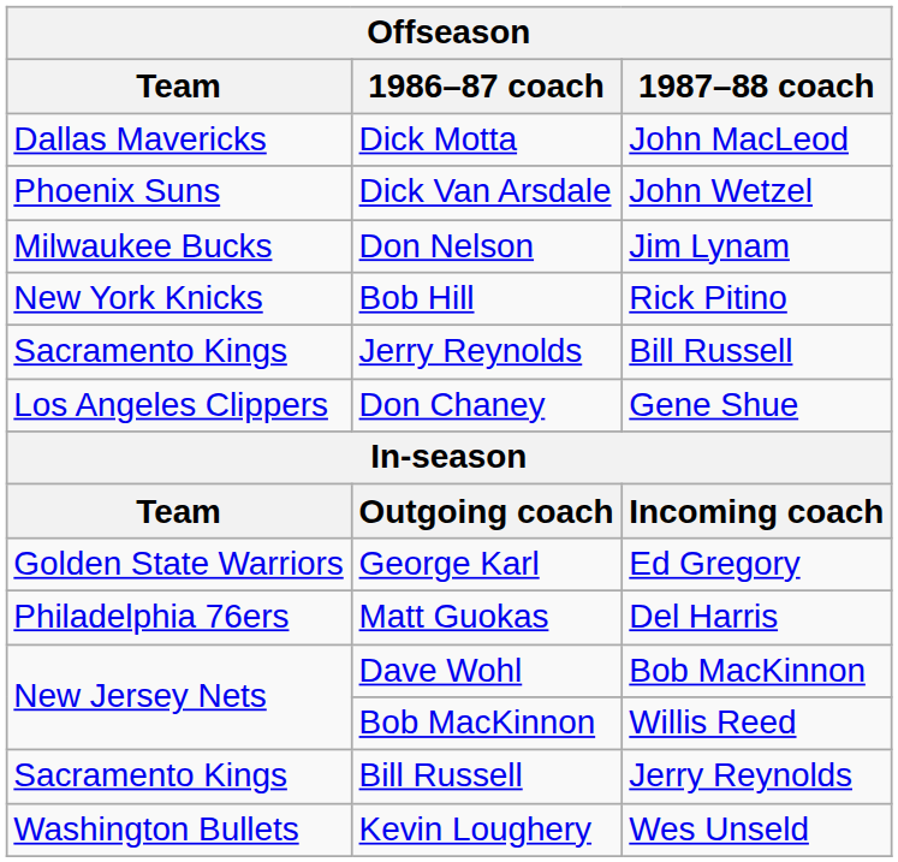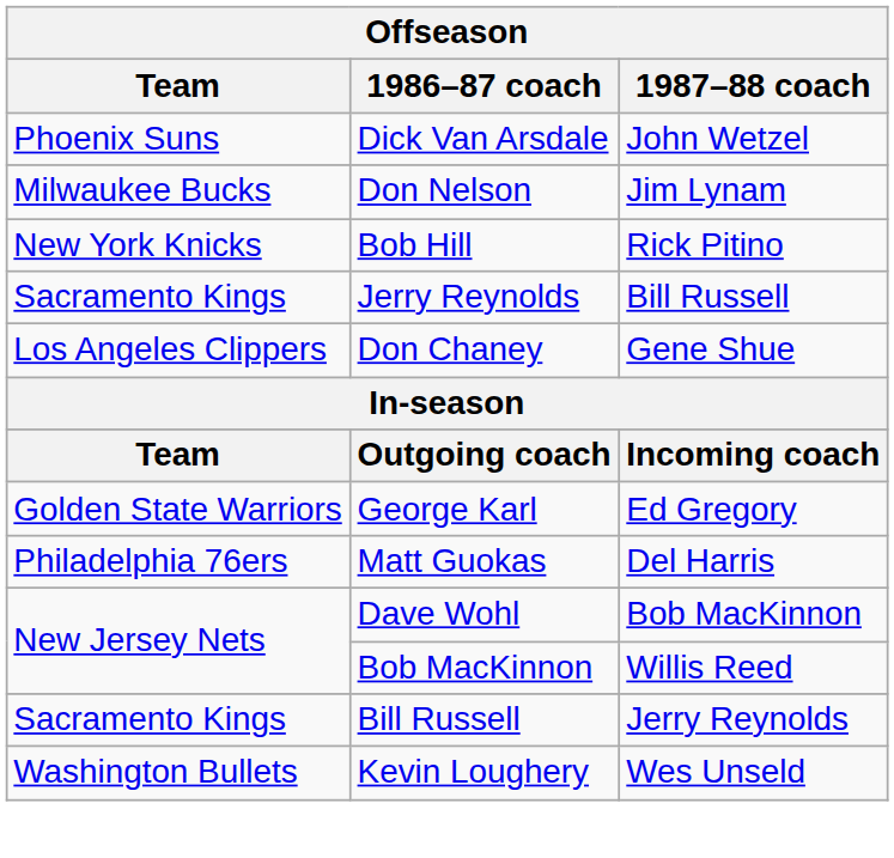- row: Dallas Mavericks | Dick Motta | John MacLeod
